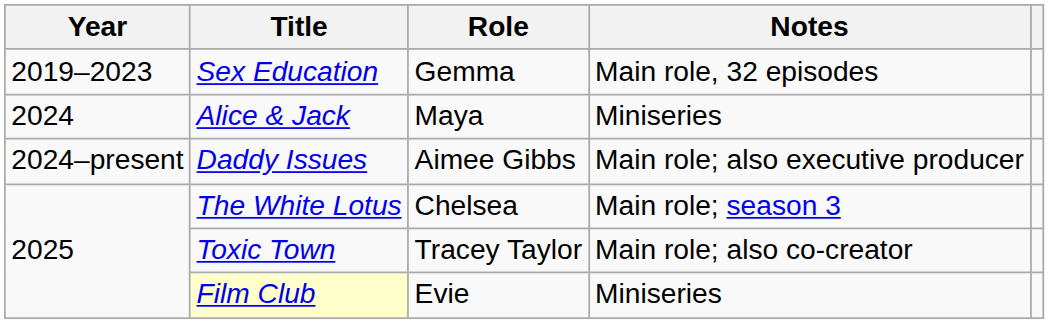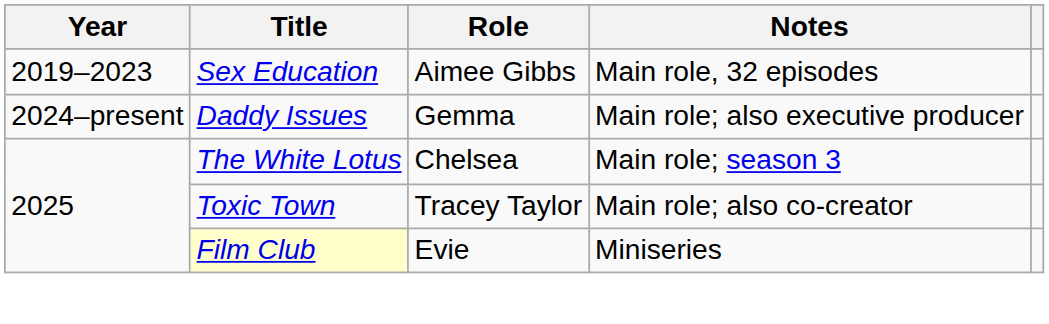Sex Education | Role: Gemma -> Aimee Gibbs
- row: 2024 | Alice & Jack | Maya | Miniseries
Daddy Issues | Role: Aimee Gibbs -> Gemma
